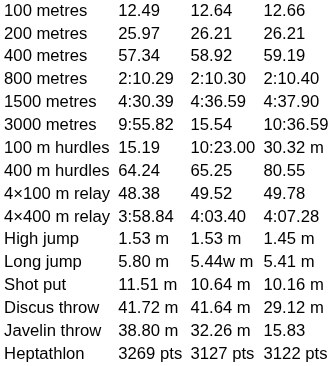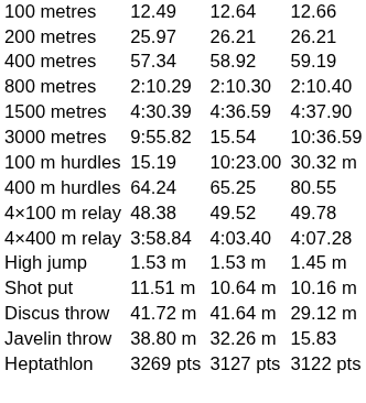- row: Long jump | 5.80 m | 5.44w m | 5.41 m
